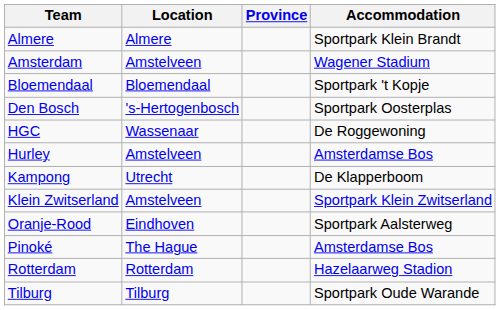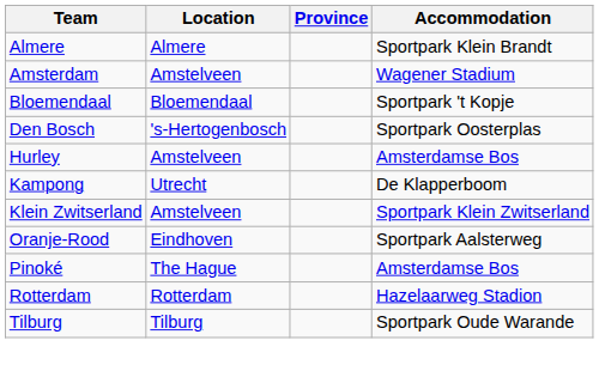- row: HGC | Wassenaar | De Roggewoning
